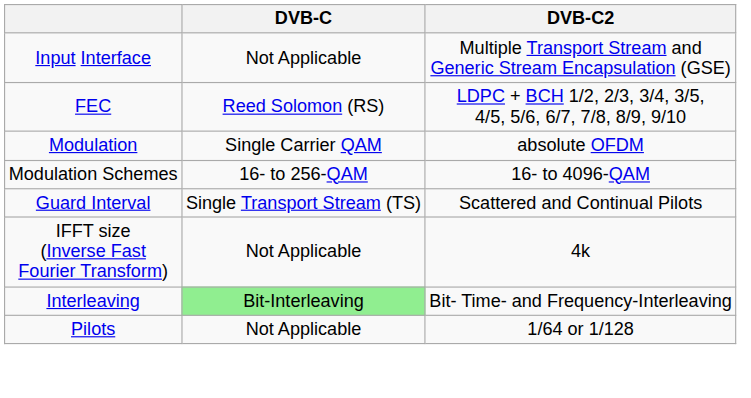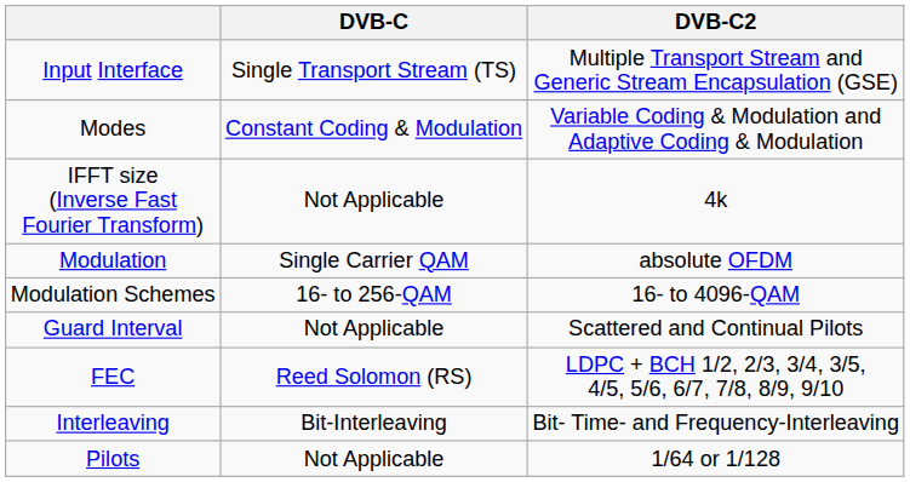Input Interface | DVB-C: Not Applicable -> Single Transport Stream (TS)
+ row: Modes | Constant Coding & Modulation | Variable Coding & Modulation and Adaptive Coding & Modulation
rows swapped: FEC <-> IFFT size (Inverse Fast Fourier Transform)
Guard Interval | DVB-C: Single Transport Stream (TS) -> Not Applicable
Interleaving | DVB-C: lightgreen background -> no background
